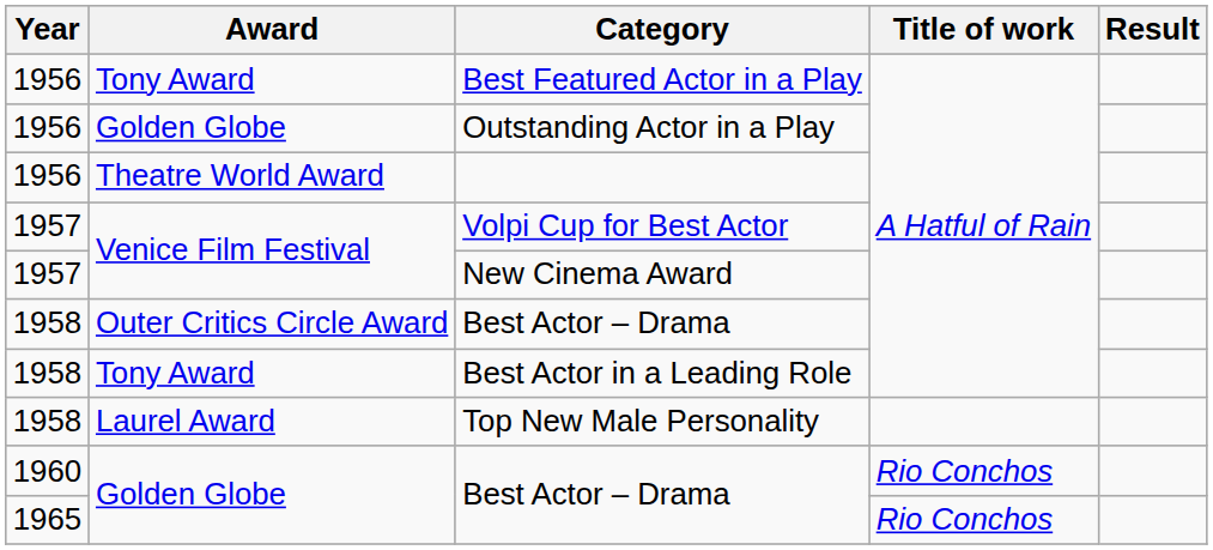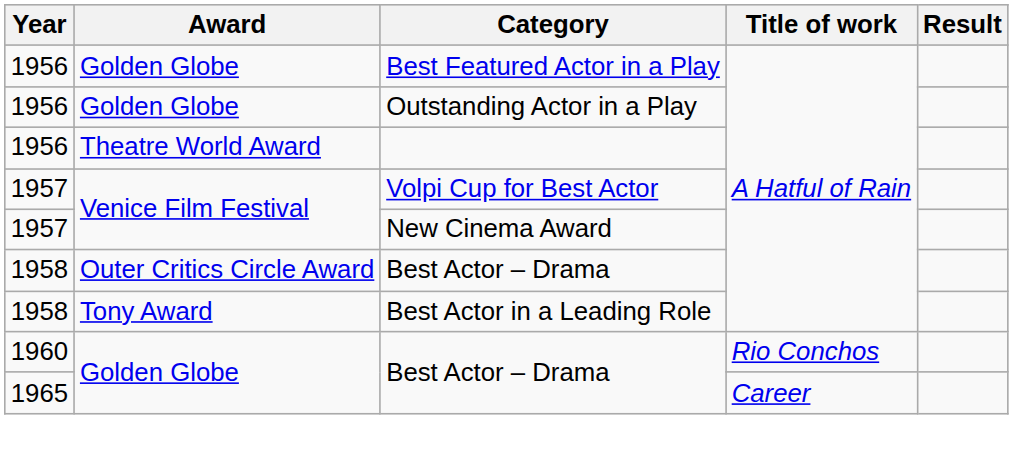Best Featured Actor in a Play | Award: Tony Award -> Golden Globe
- row: 1958 | Laurel Award | Top New Male Personality
1965 / Best Actor – Drama | Title of work: Rio Conchos -> Career
